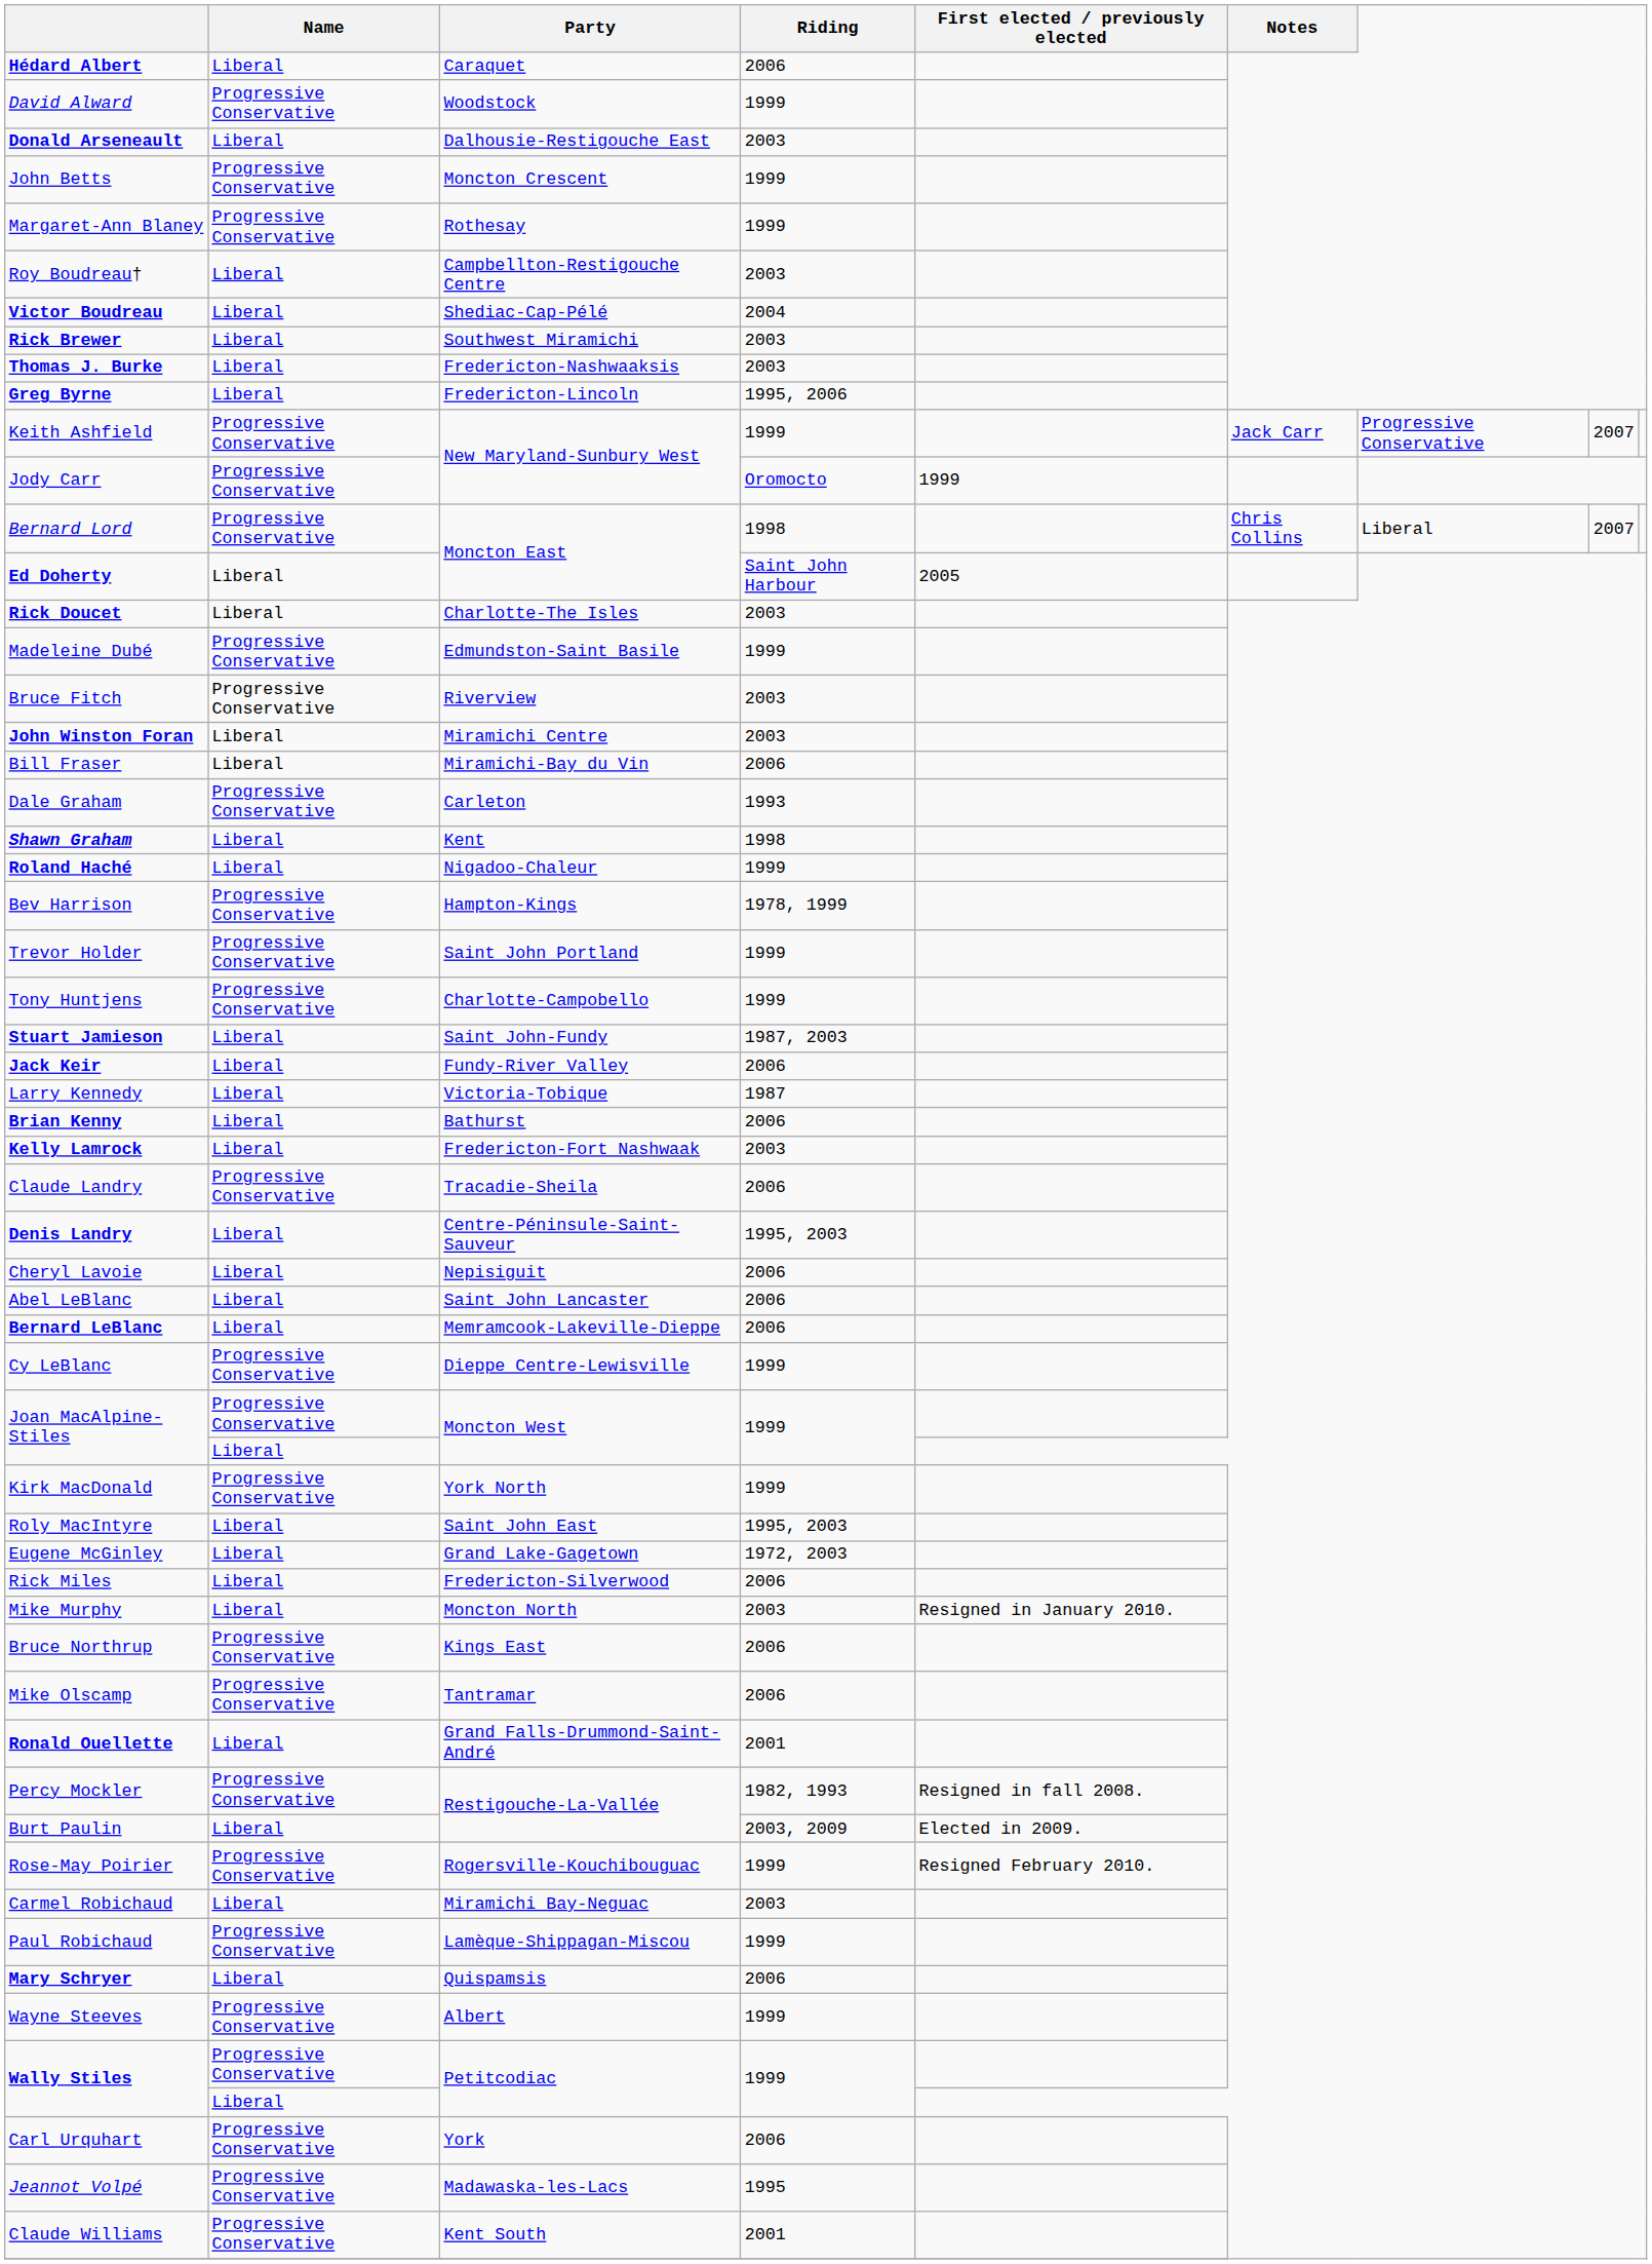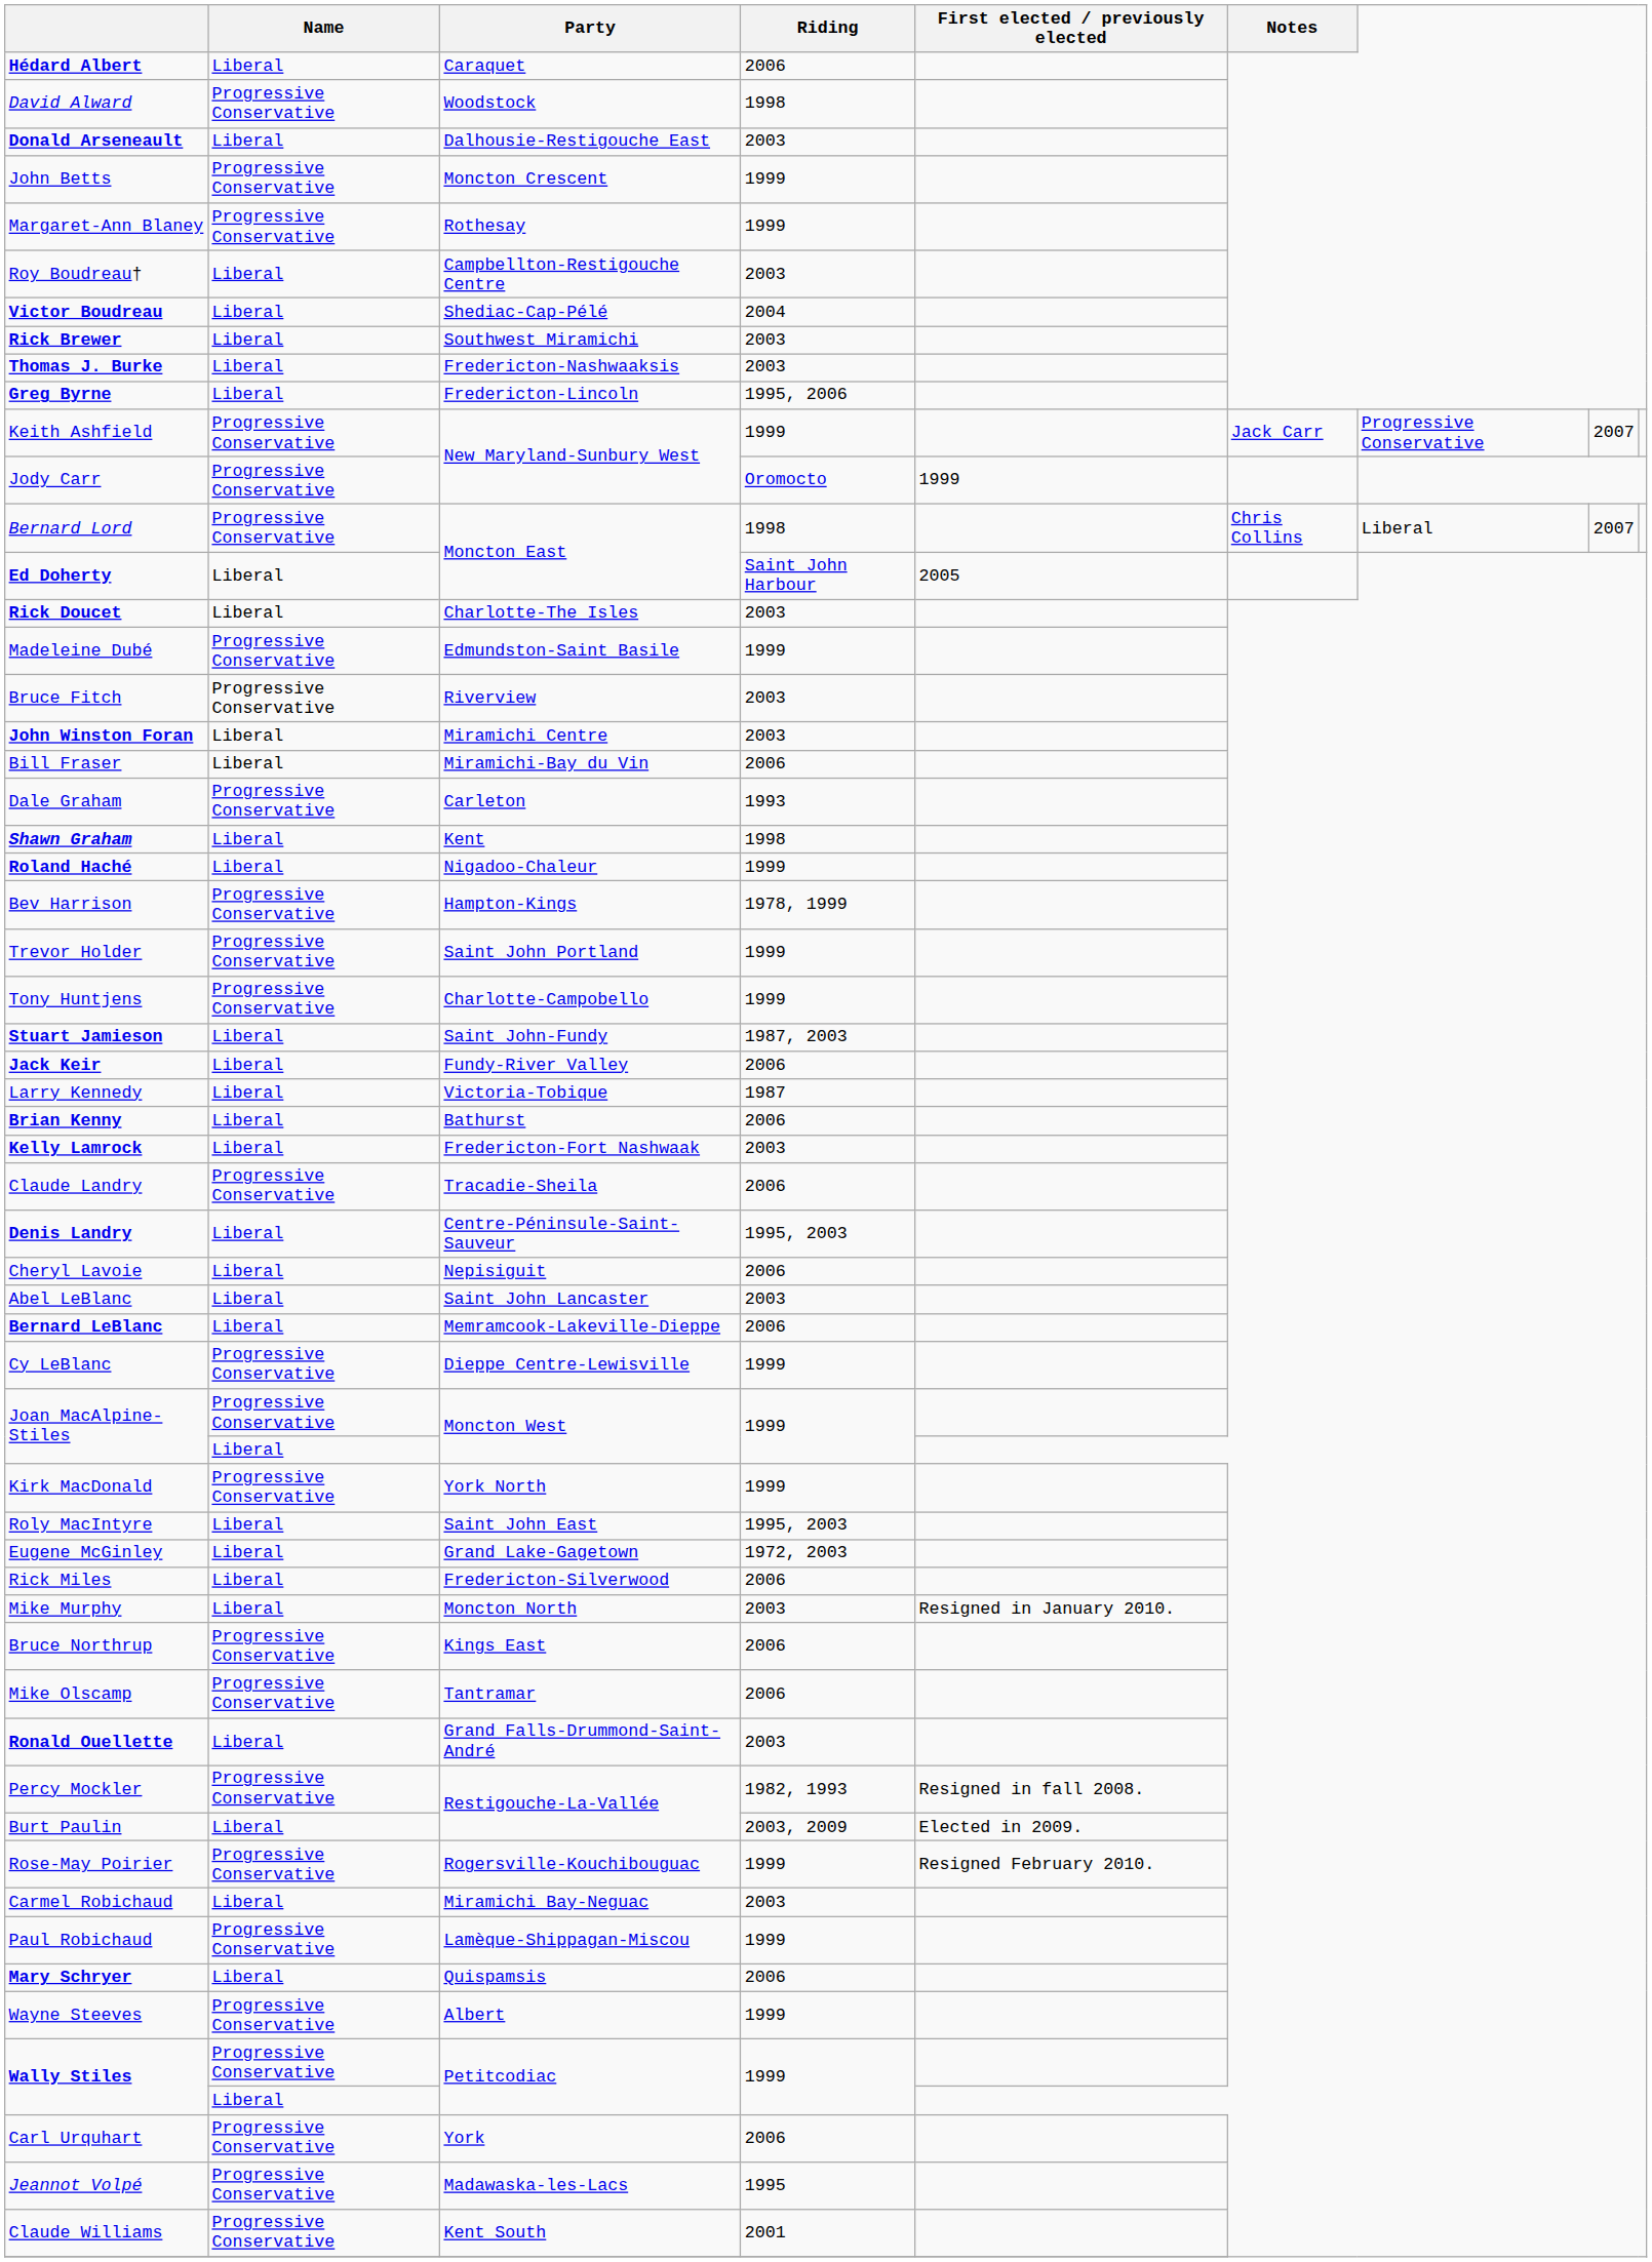David Alward | Riding: 1999 -> 1998
Abel LeBlanc | Riding: 2006 -> 2003
Ronald Ouellette | Riding: 2001 -> 2003
